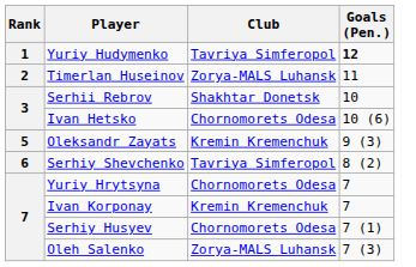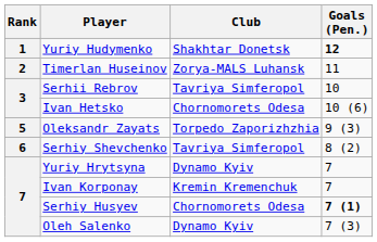Yuriy Hudymenko | Club: Tavriya Simferopol -> Shakhtar Donetsk
Serhii Rebrov | Club: Shakhtar Donetsk -> Tavriya Simferopol
Oleksandr Zayats | Club: Kremin Kremenchuk -> Torpedo Zaporizhzhia
Yuriy Hrytsyna | Club: Chornomorets Odesa -> Dynamo Kyiv
Serhiy Husyev | Goals (Pen.): normal -> bold
Oleh Salenko | Club: Zorya-MALS Luhansk -> Dynamo Kyiv
